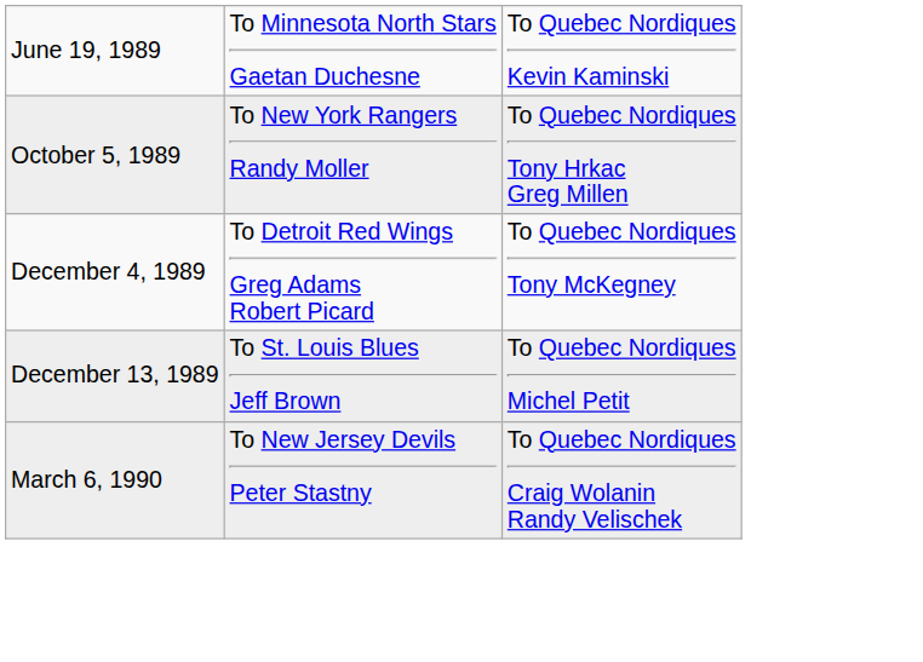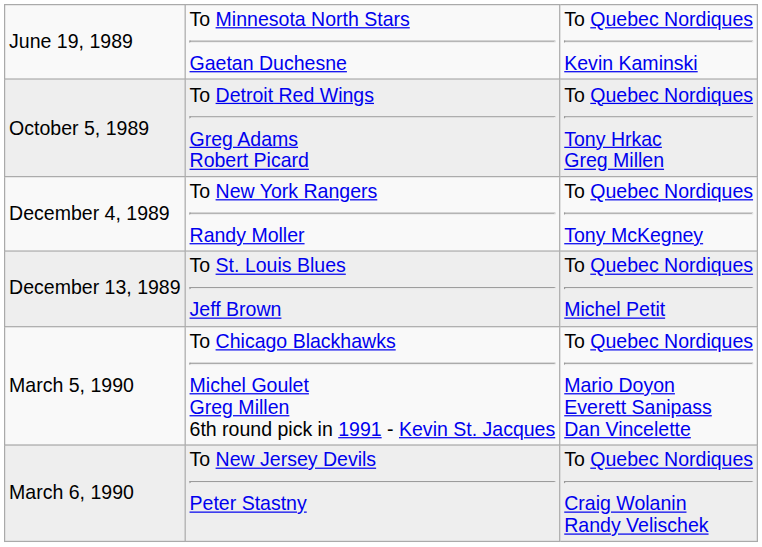October 5, 1989 | column 2: To New York Rangers Randy Moller -> To Detroit Red Wings Greg Adams Robert Picard
December 4, 1989 | column 2: To Detroit Red Wings Greg Adams Robert Picard -> To New York Rangers Randy Moller
+ row: March 5, 1990 | To Chicago Blackhawks Michel Goulet Greg Millen 6th round pick in 1991 - Kevin St. Jacques | To Quebec Nordiques Mario Doyon Everett Sanipass Dan Vincelette
